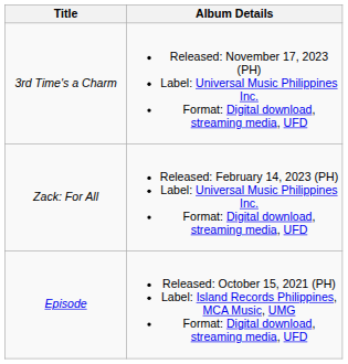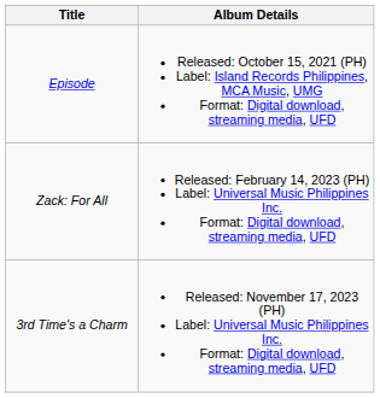rows swapped: Episode <-> 3rd Time's a Charm
